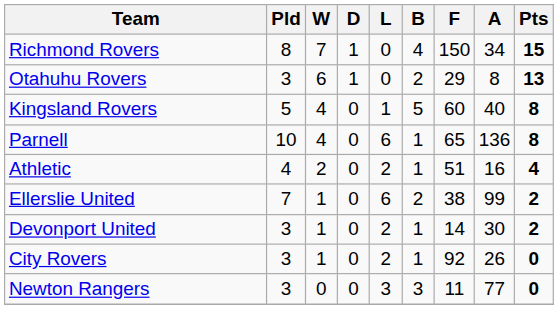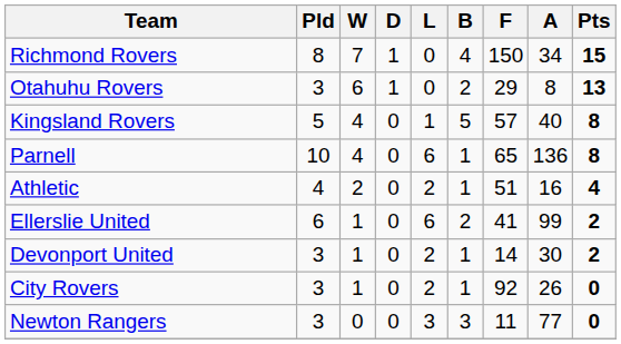Kingsland Rovers | F: 60 -> 57
Ellerslie United | Pld: 7 -> 6
Ellerslie United | F: 38 -> 41
